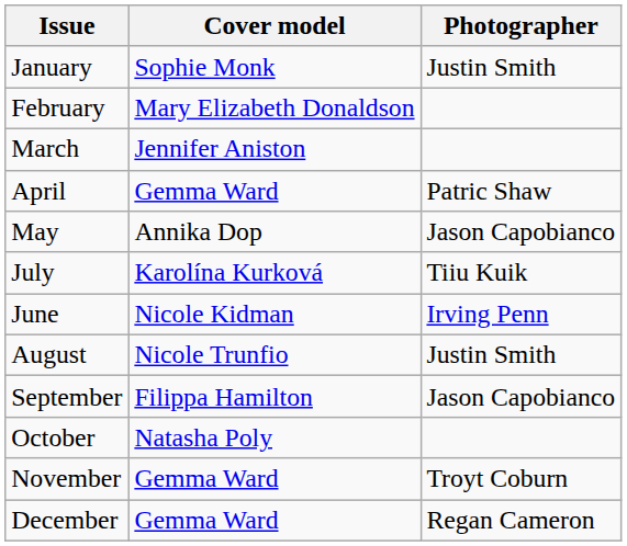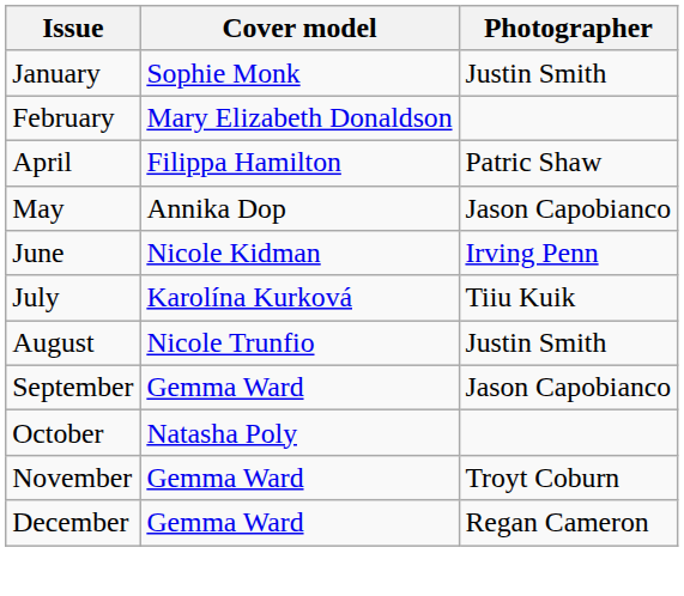- row: March | Jennifer Aniston
April | Cover model: Gemma Ward -> Filippa Hamilton
rows swapped: June <-> July
September | Cover model: Filippa Hamilton -> Gemma Ward
